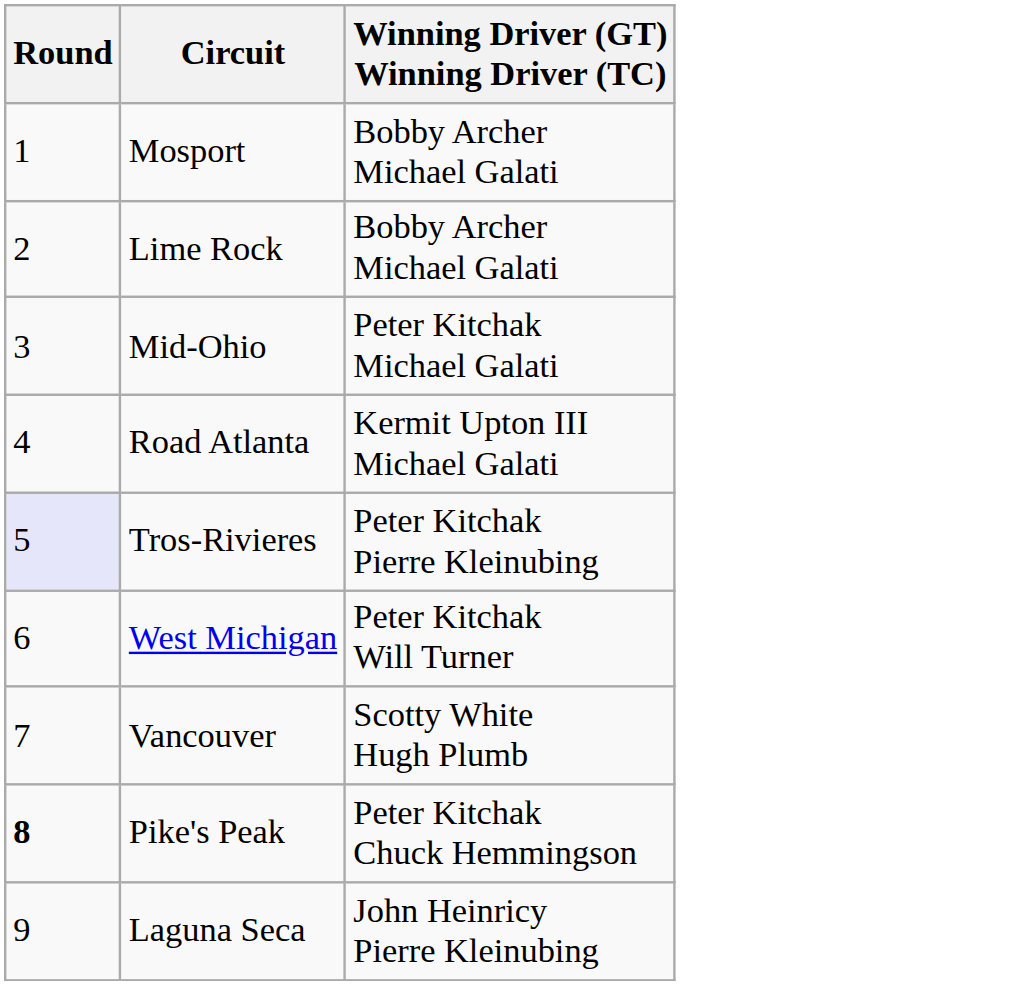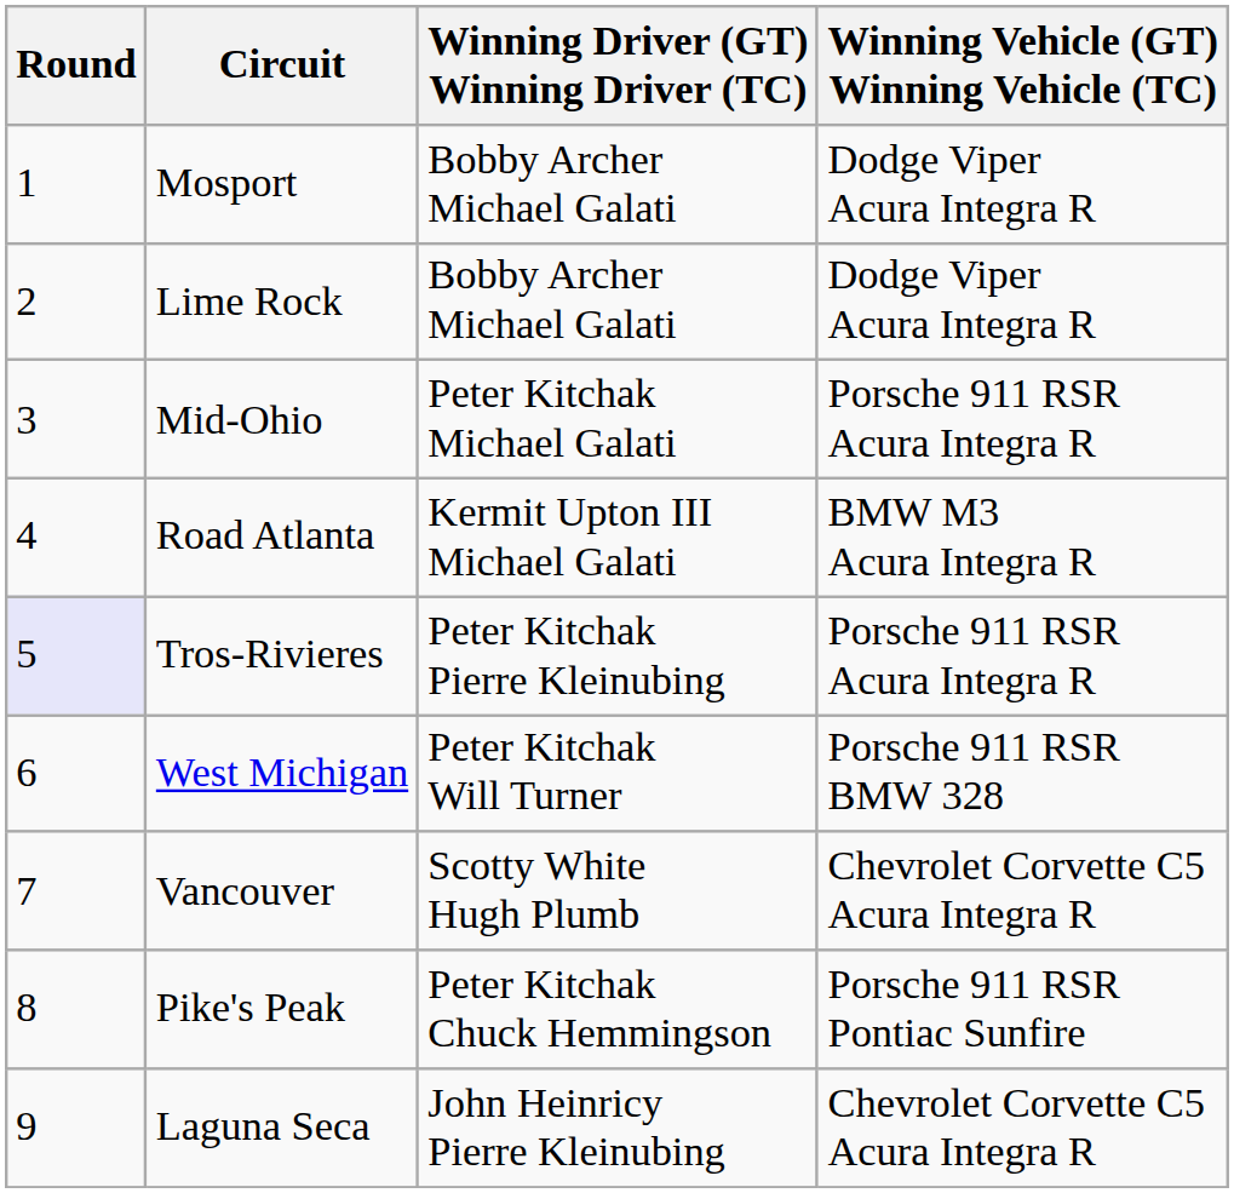+ column: Winning Vehicle (GT) Winning Vehicle (TC) | Dodge Viper Acura Integra R | Dodge Viper Acura Integra R | Porsche 911 RSR Acura Integra R | BMW M3 Acura Integra R | Porsche 911 RSR Acura Integra R | Porsche 911 RSR BMW 328 | Chevrolet Corvette C5 Acura Integra R | Porsche 911 RSR Pontiac Sunfire | Chevrolet Corvette C5 Acura Integra R
Pike's Peak | Round: bold -> normal
